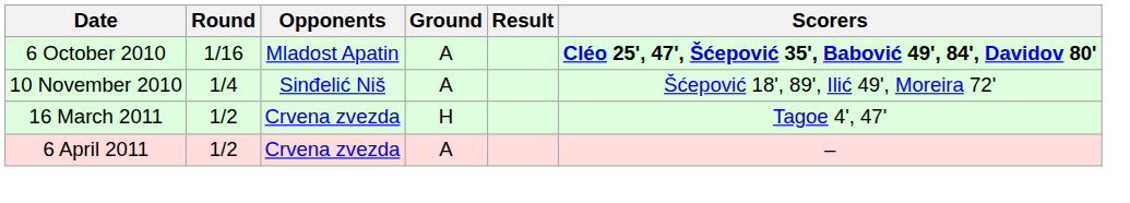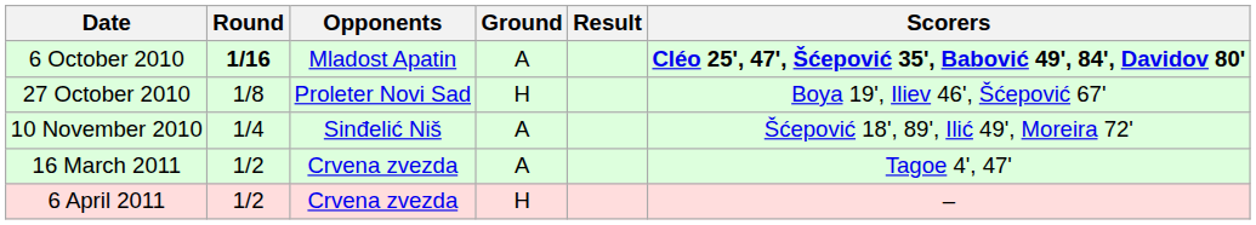6 October 2010 | Round: normal -> bold
+ row: 27 October 2010 | 1/8 | Proleter Novi Sad | H | Boya 19', Iliev 46', Šćepović 67'
16 March 2011 | Ground: H -> A
6 April 2011 | Ground: A -> H
